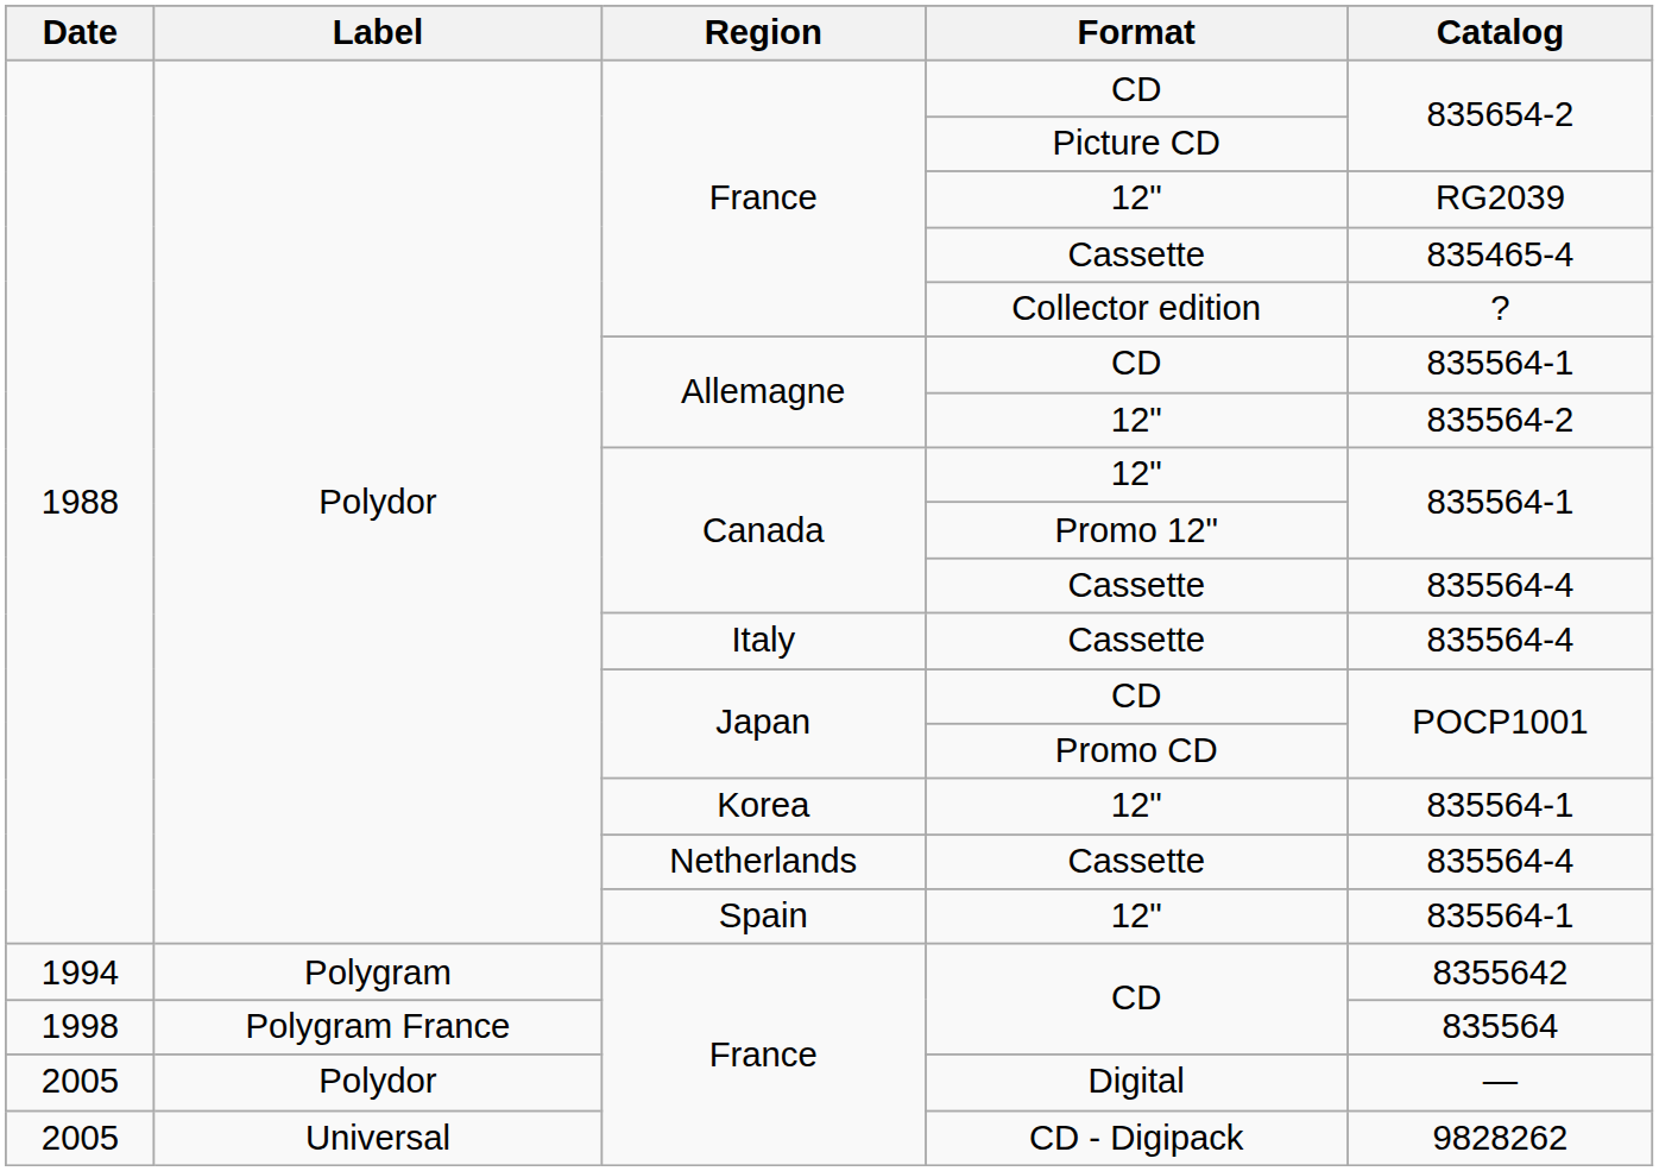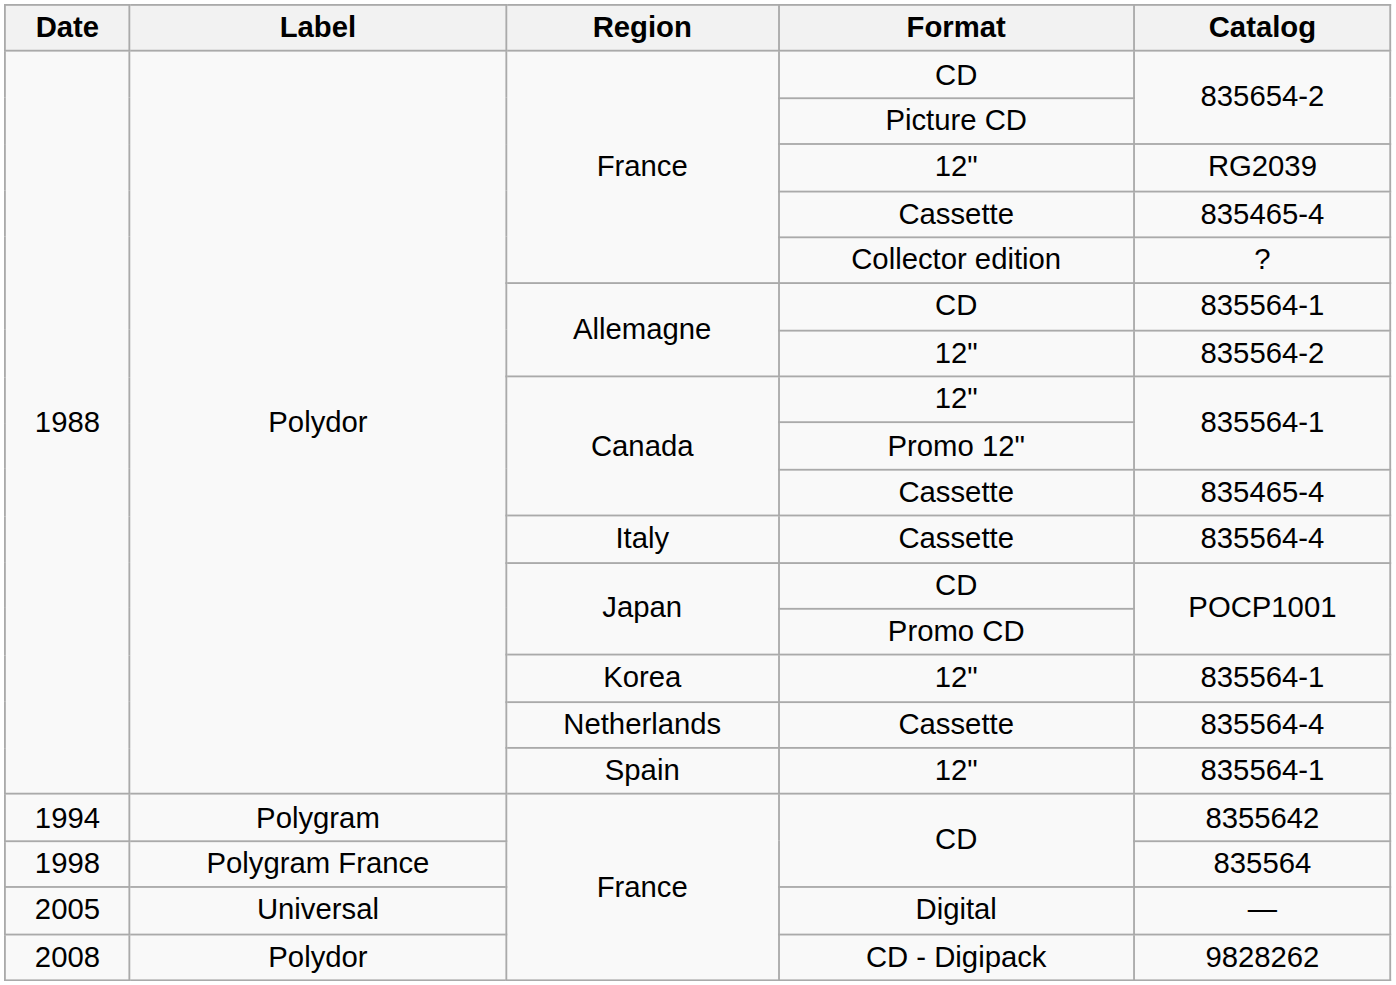Canada / Cassette | Catalog: 835564-4 -> 835465-4
Digital | Label: Polydor -> Universal
CD - Digipack | Date: 2005 -> 2008
CD - Digipack | Label: Universal -> Polydor
